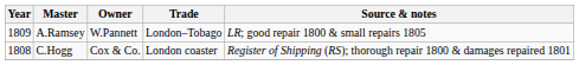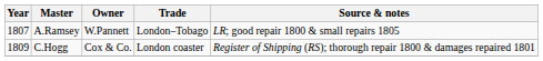A.Ramsey | Year: 1809 -> 1807
C.Hogg | Year: 1808 -> 1809
